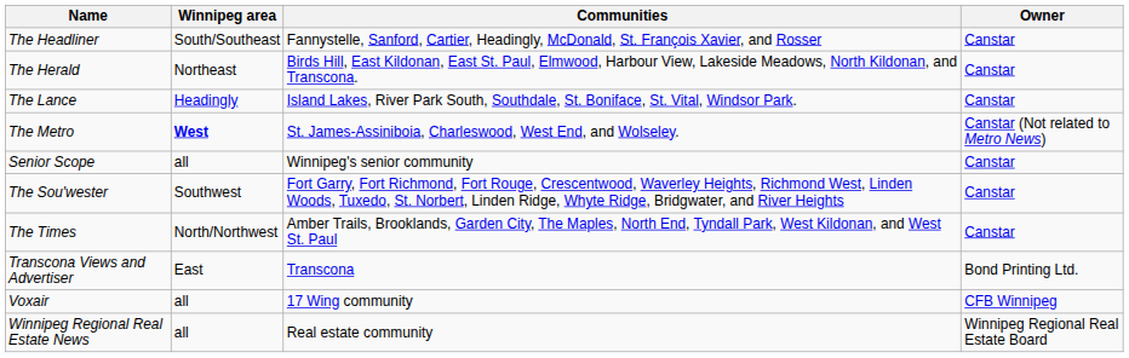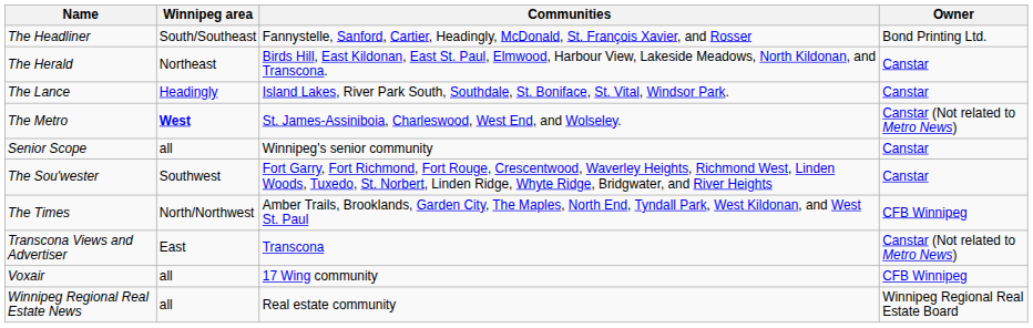The Headliner | Owner: Canstar -> Bond Printing Ltd.
The Times | Owner: Canstar -> CFB Winnipeg
Transcona Views and Advertiser | Owner: Bond Printing Ltd. -> Canstar (Not related to Metro News)
